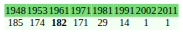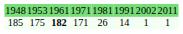185 | column 2: 174 -> 175
185 | column 5: 29 -> 26
